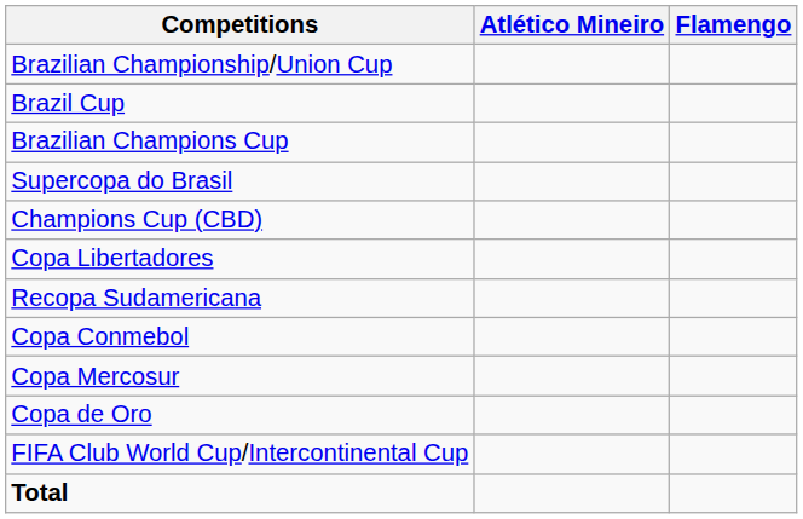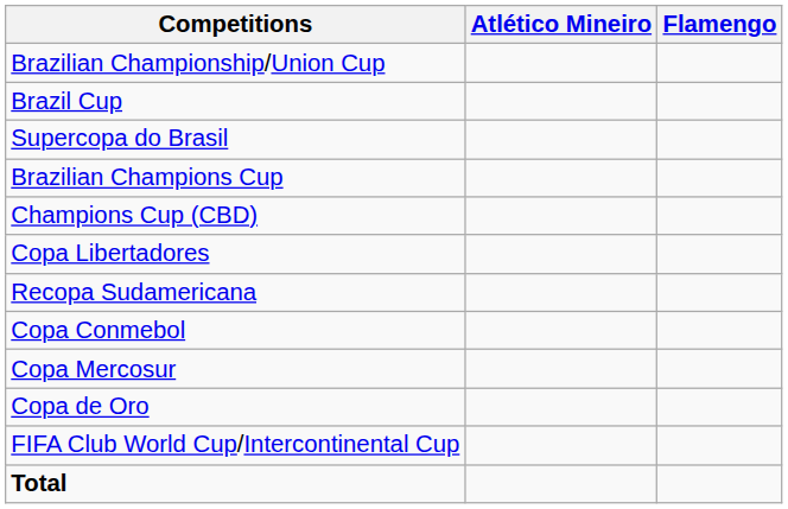rows swapped: Supercopa do Brasil <-> Brazilian Champions Cup
